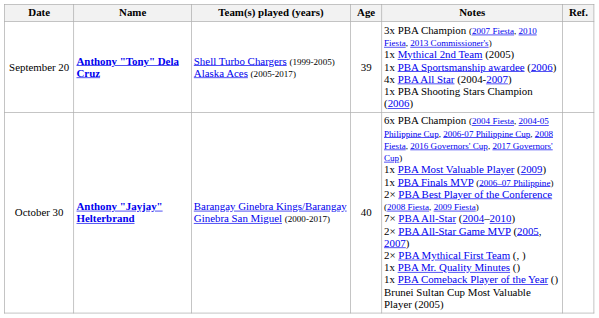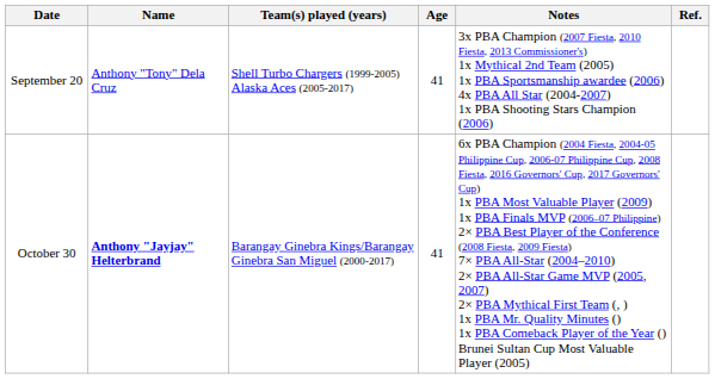September 20 | Name: bold -> normal
September 20 | Age: 39 -> 41
October 30 | Age: 40 -> 41
